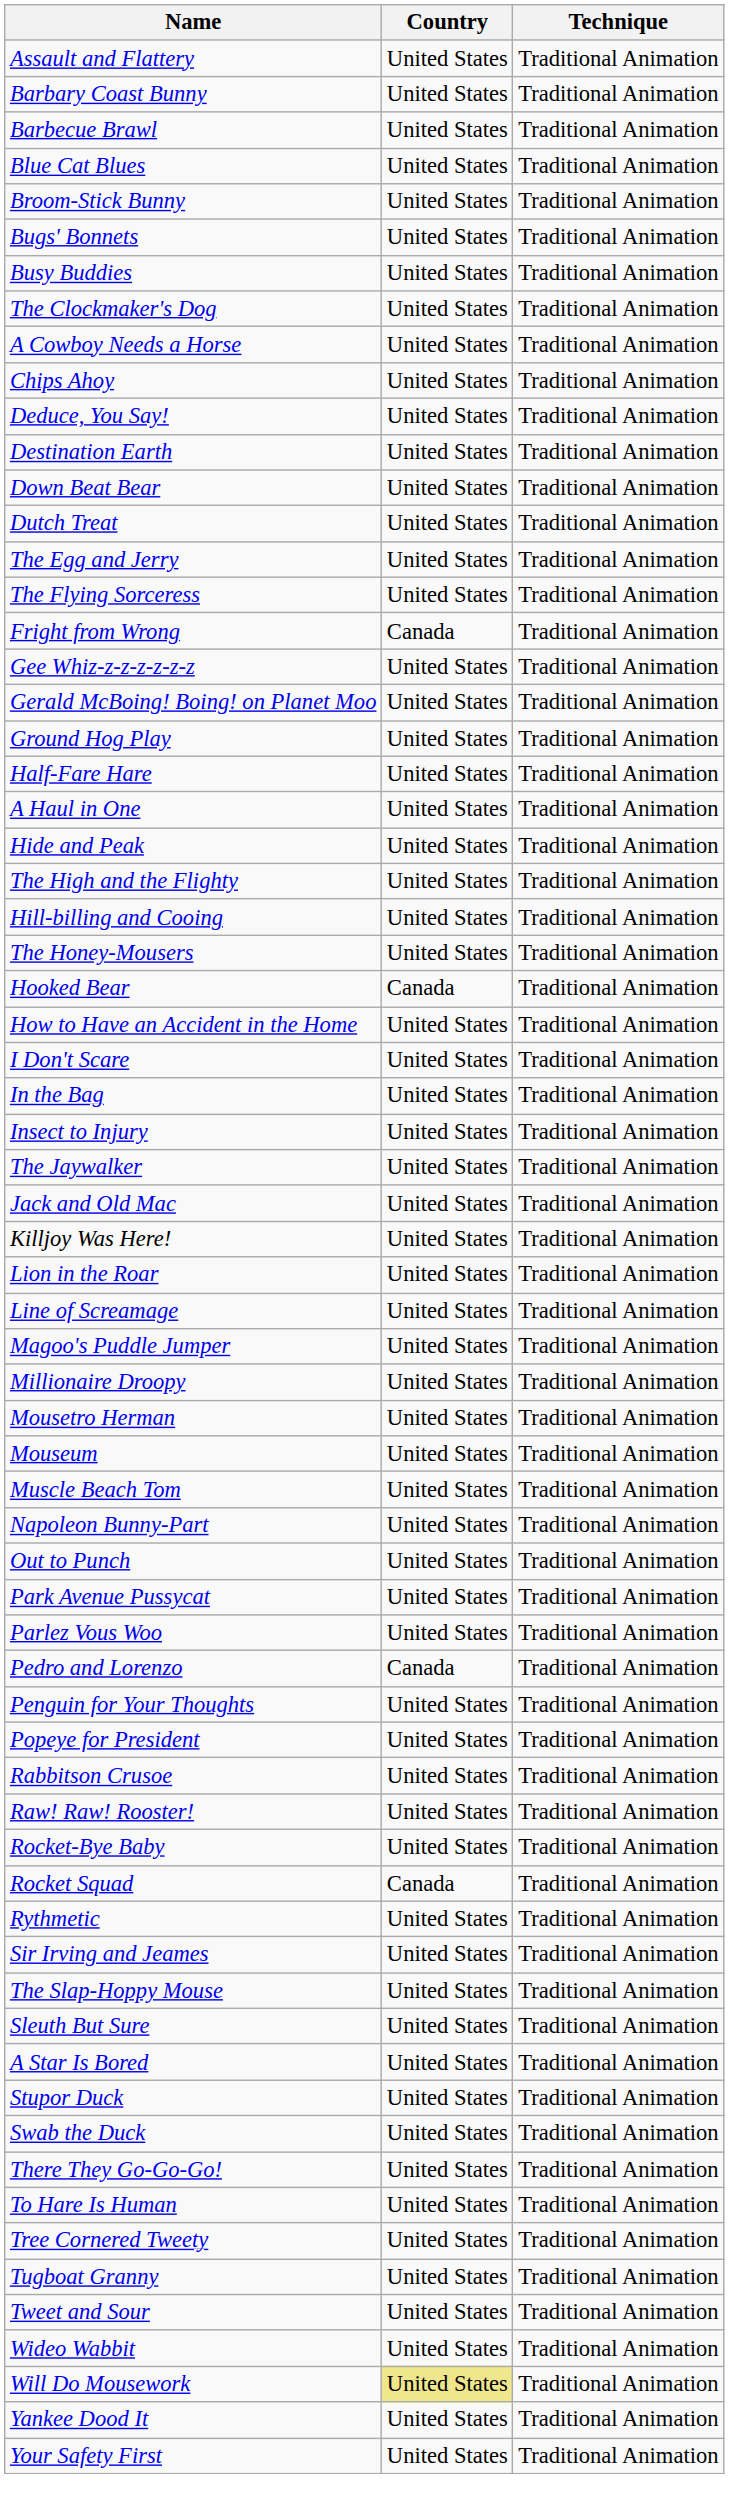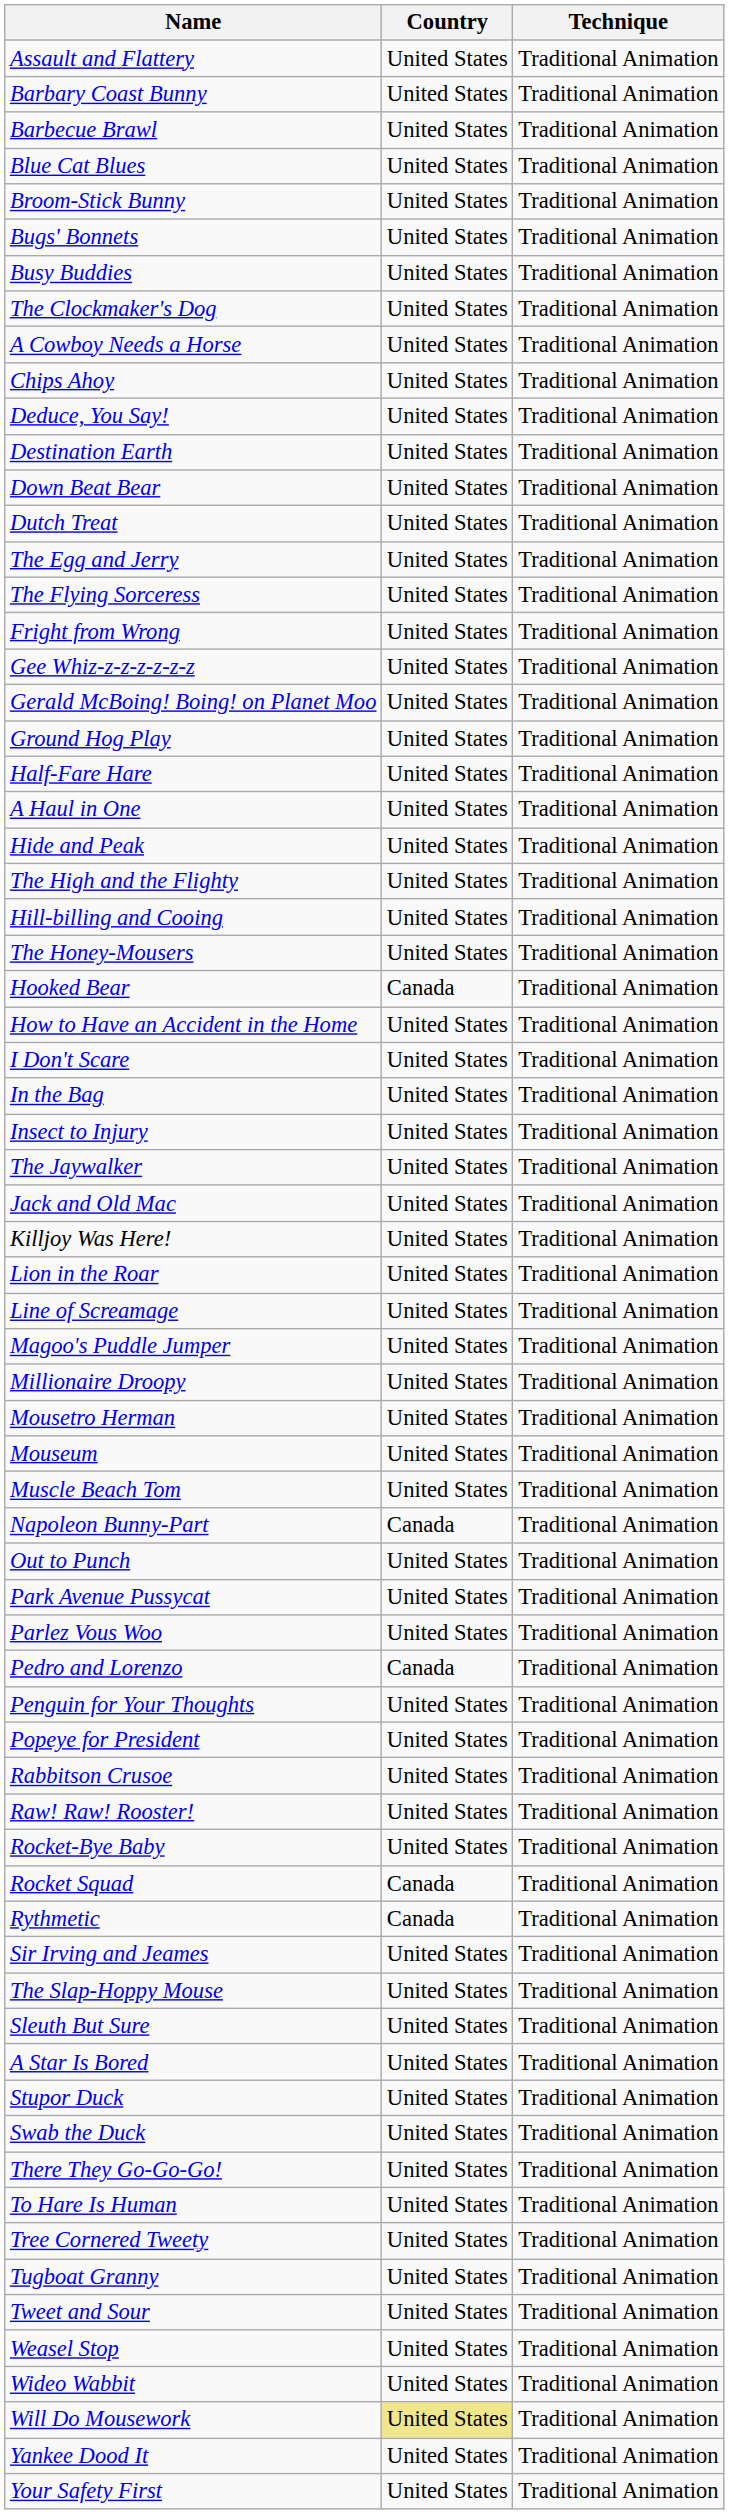Fright from Wrong | Country: Canada -> United States
Napoleon Bunny-Part | Country: United States -> Canada
Rythmetic | Country: United States -> Canada
+ row: Weasel Stop | United States | Traditional Animation
